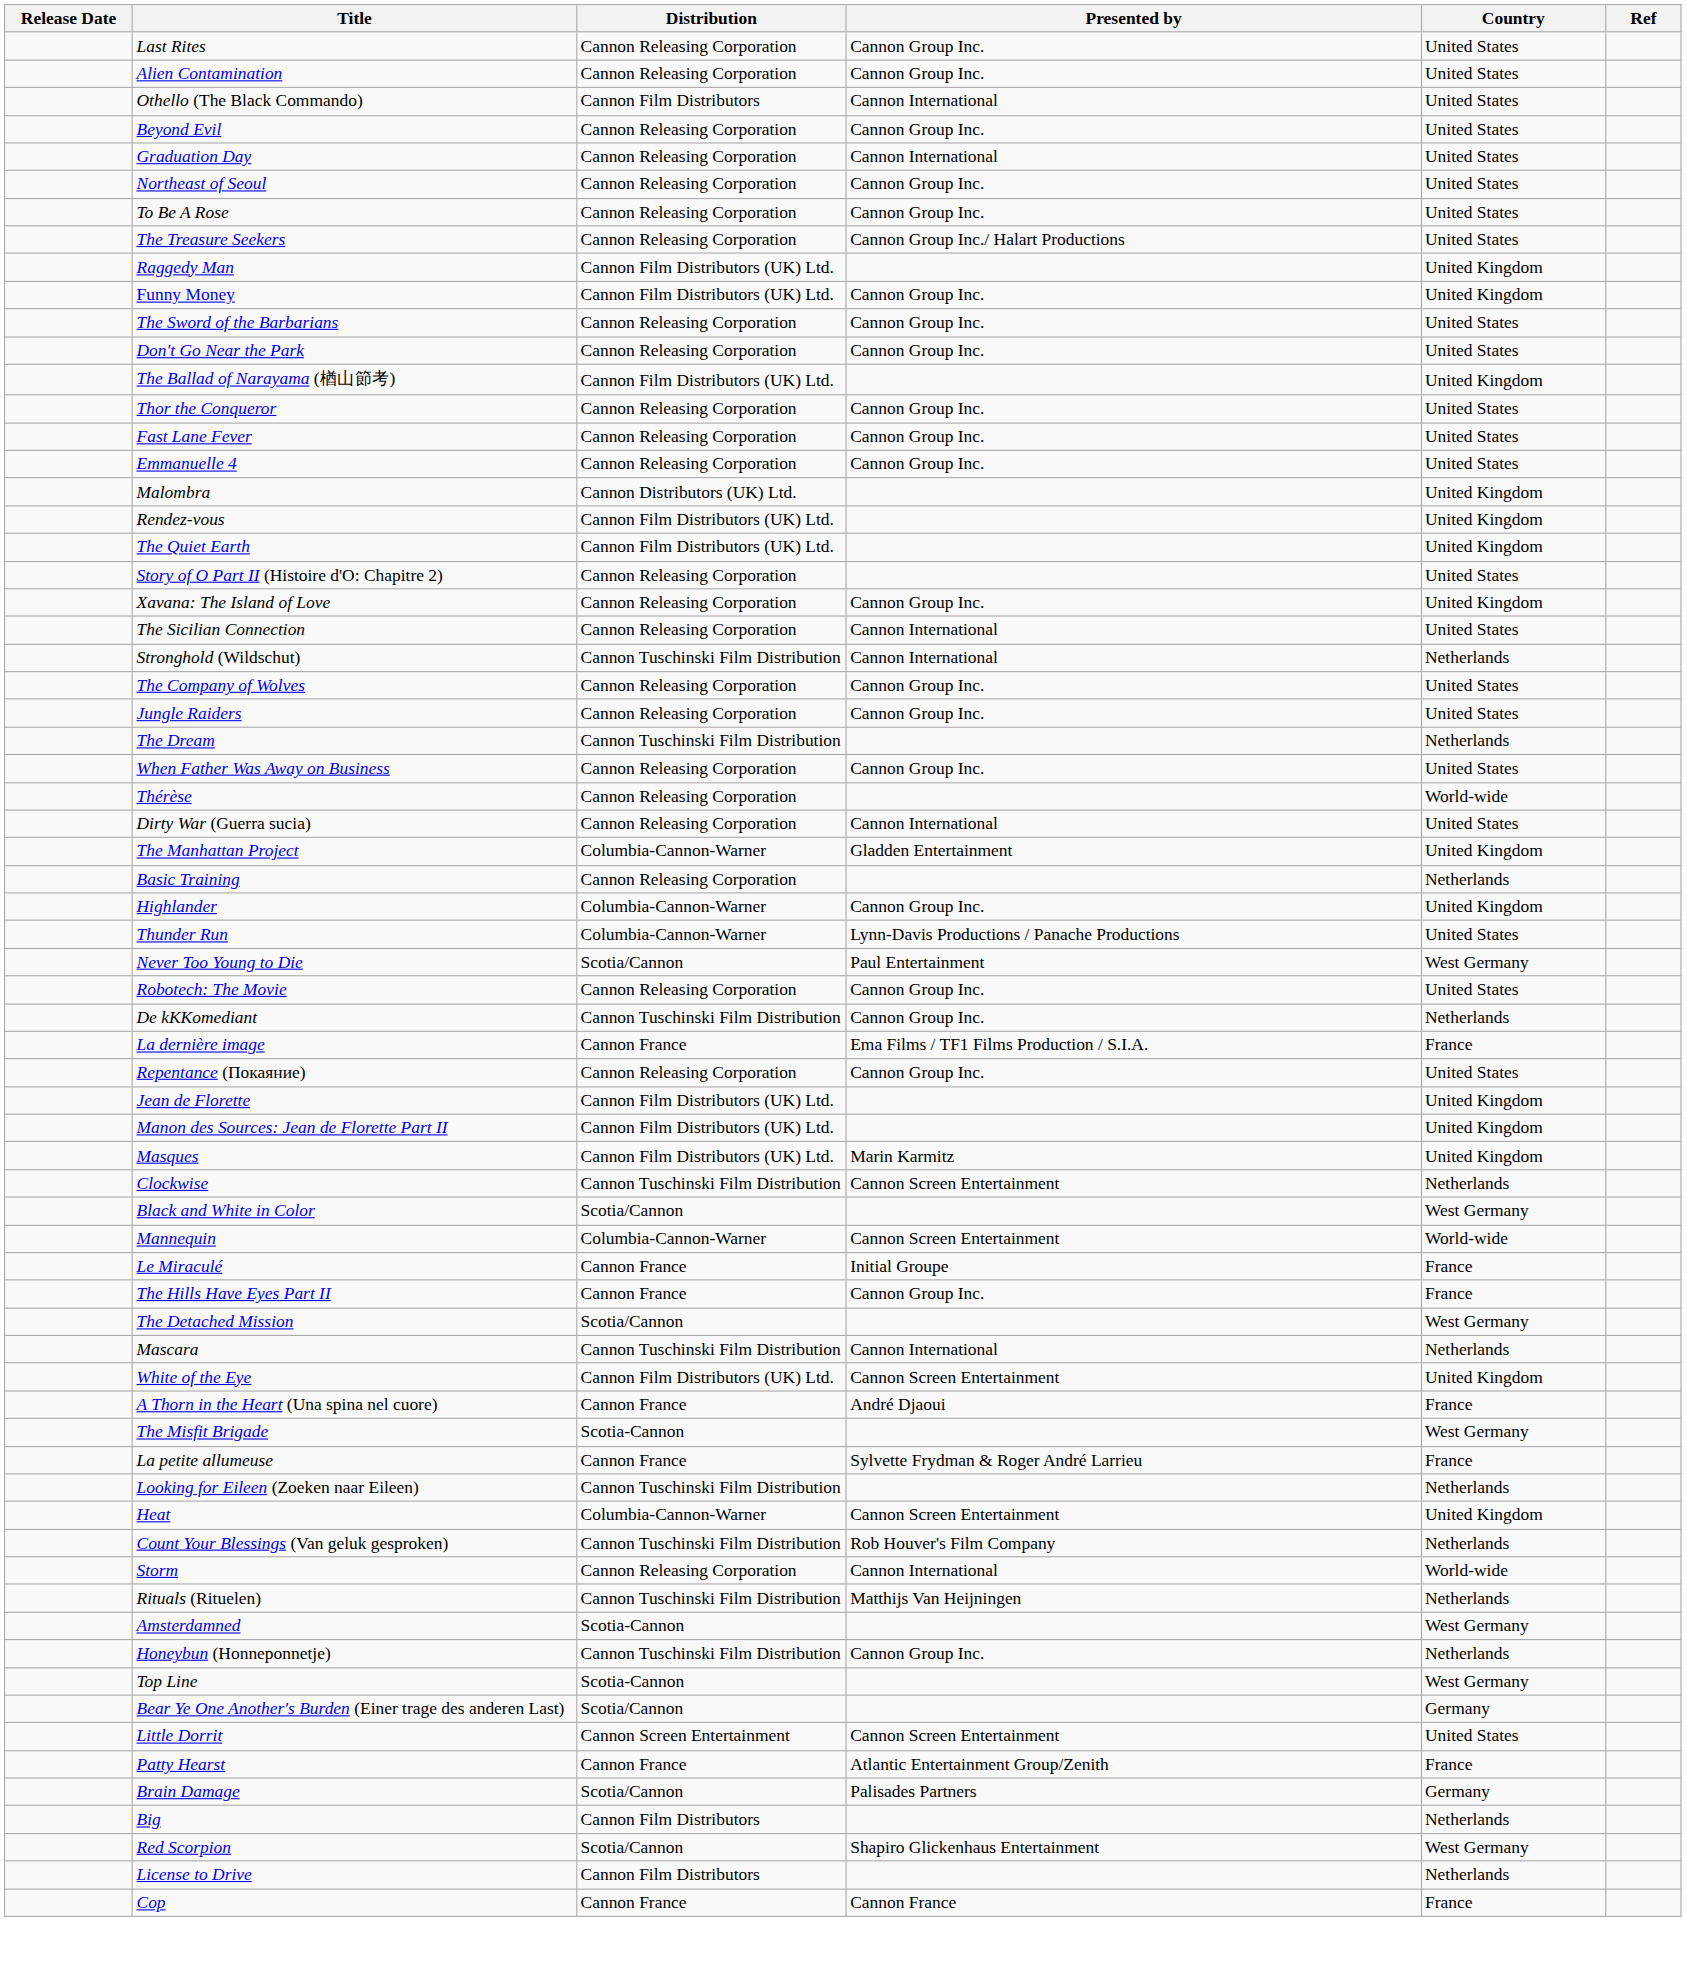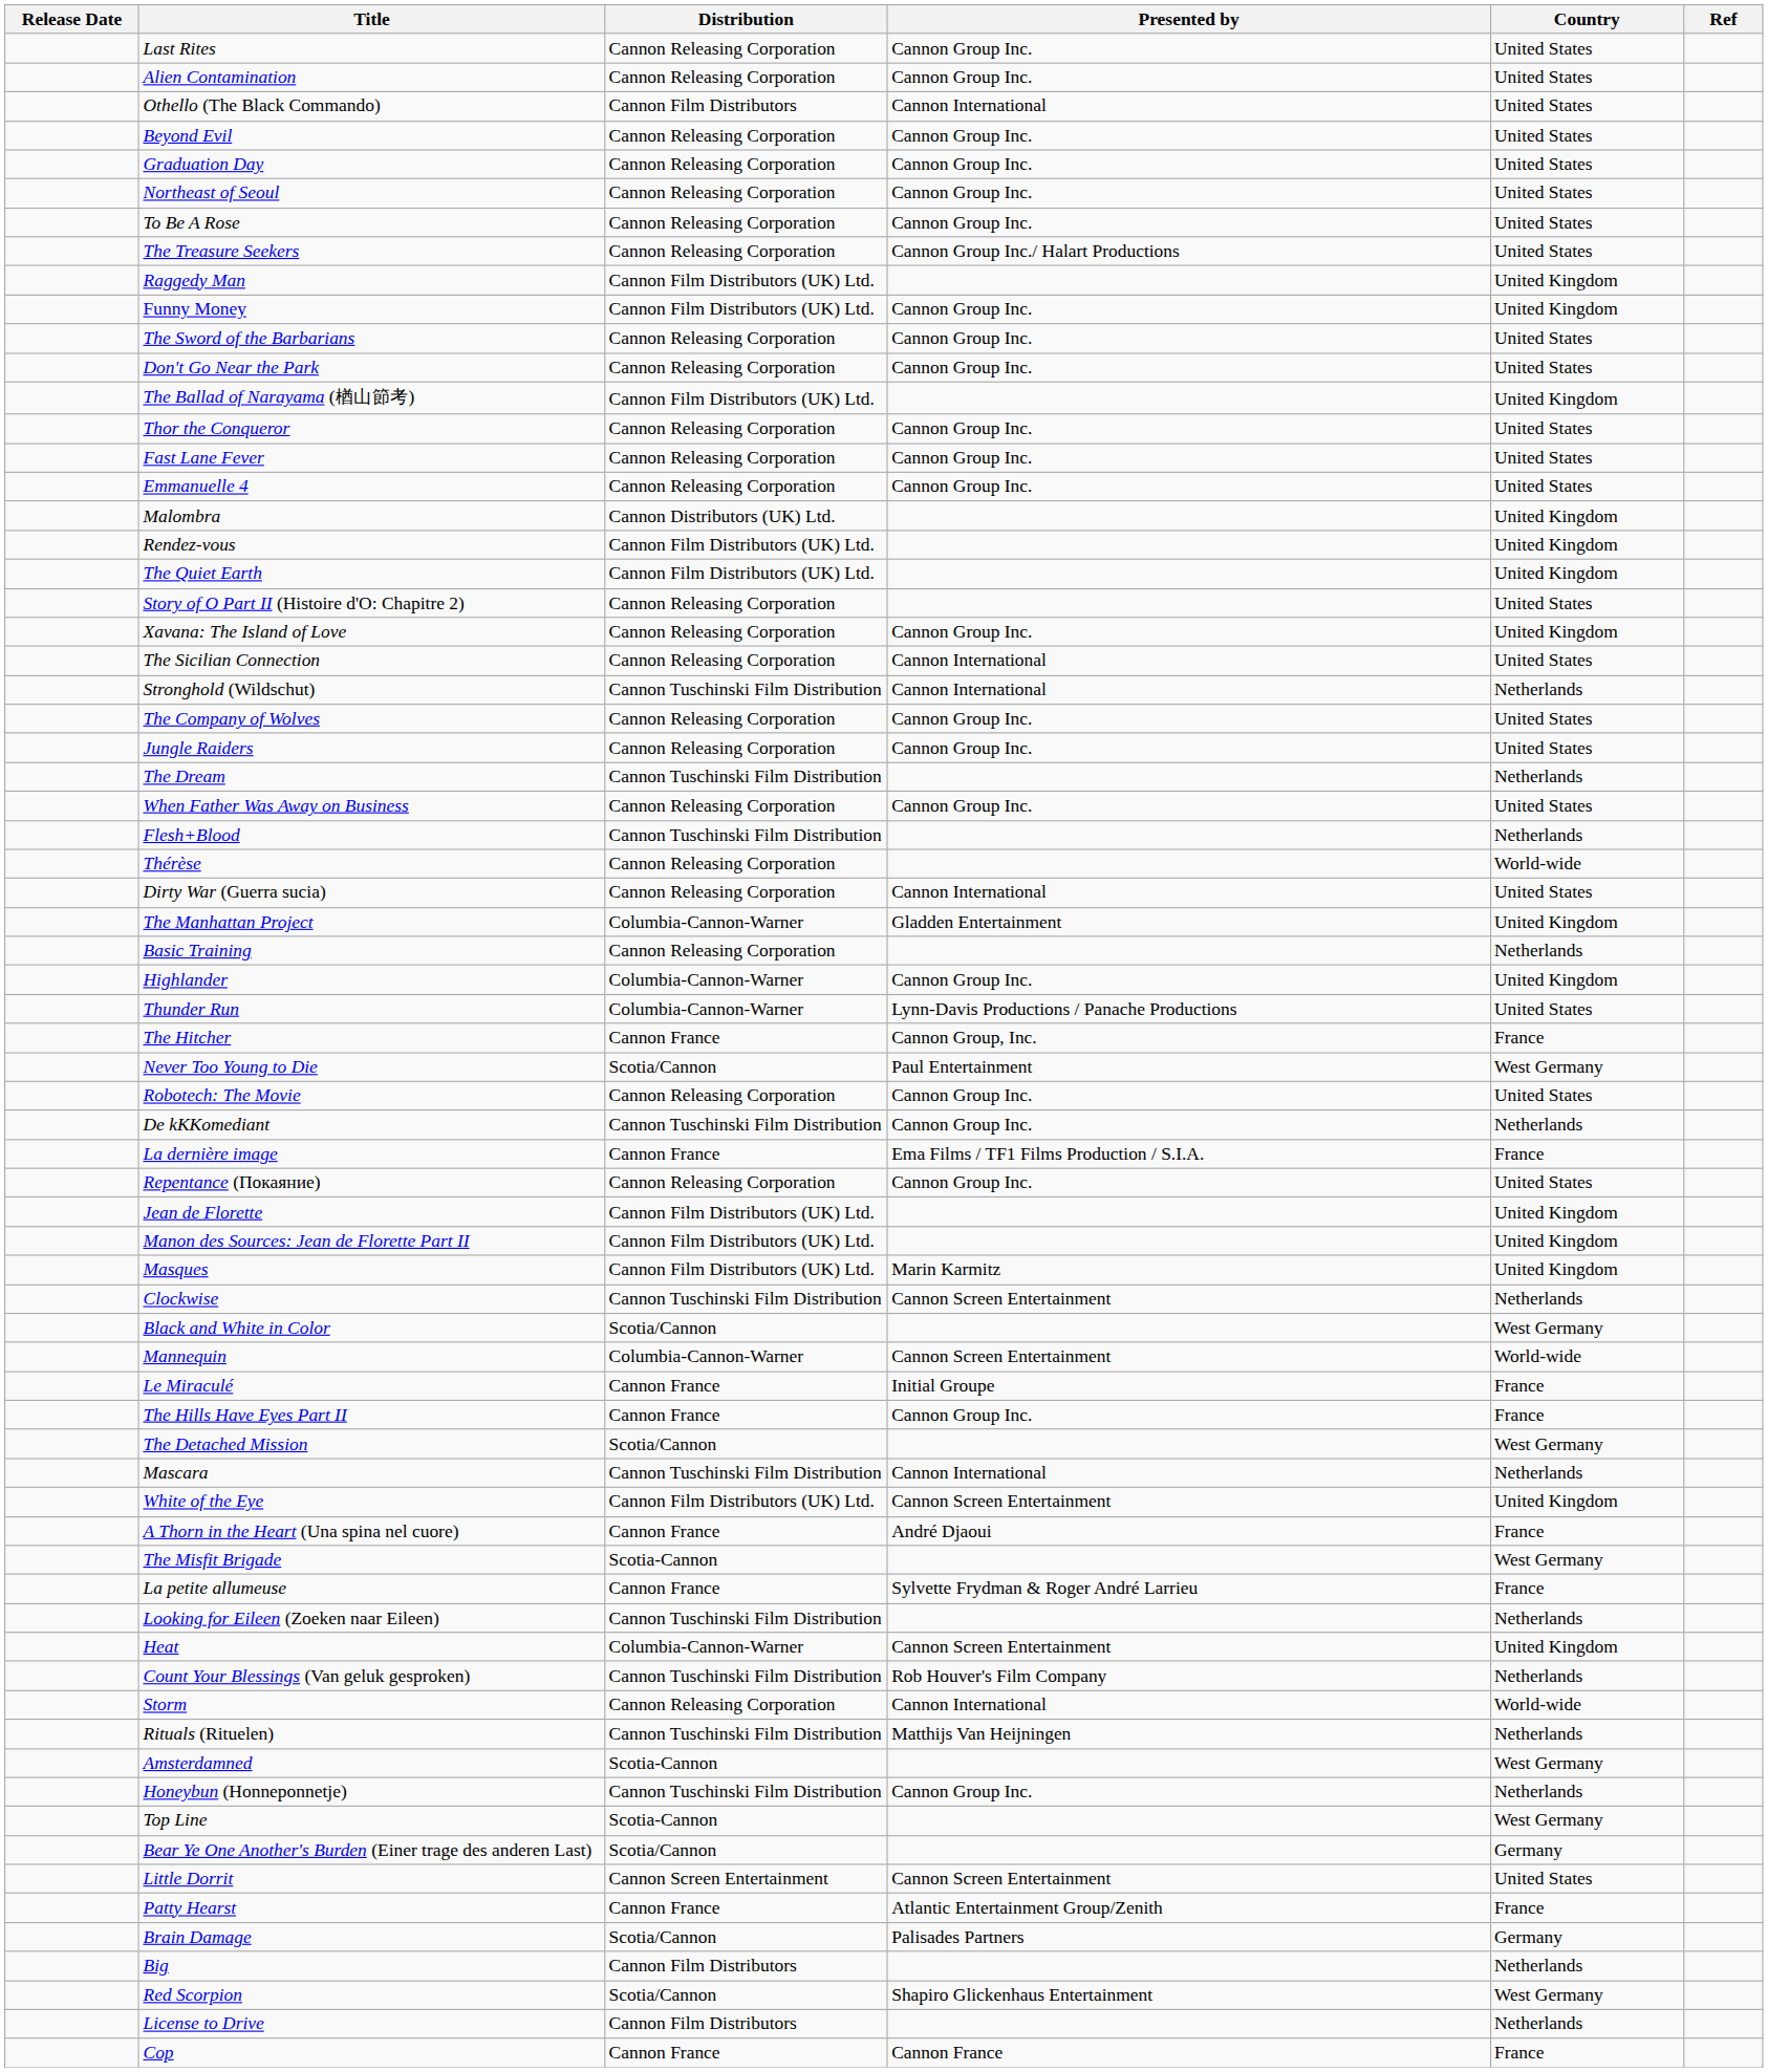Graduation Day | Presented by: Cannon International -> Cannon Group Inc.
+ row: Flesh+Blood | Cannon Tuschinski Film Distribution | Netherlands
+ row: The Hitcher | Cannon France | Cannon Group, Inc. | France
